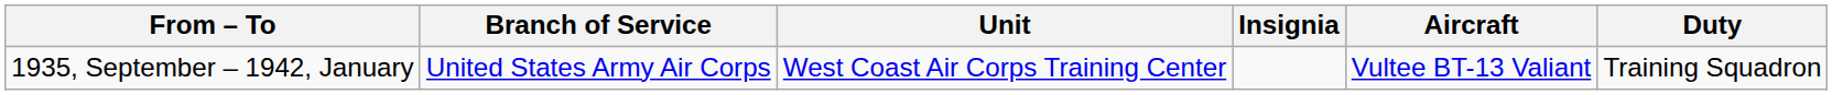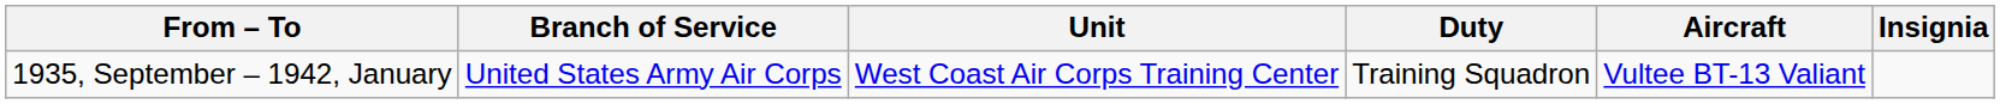columns swapped: Duty <-> Insignia
